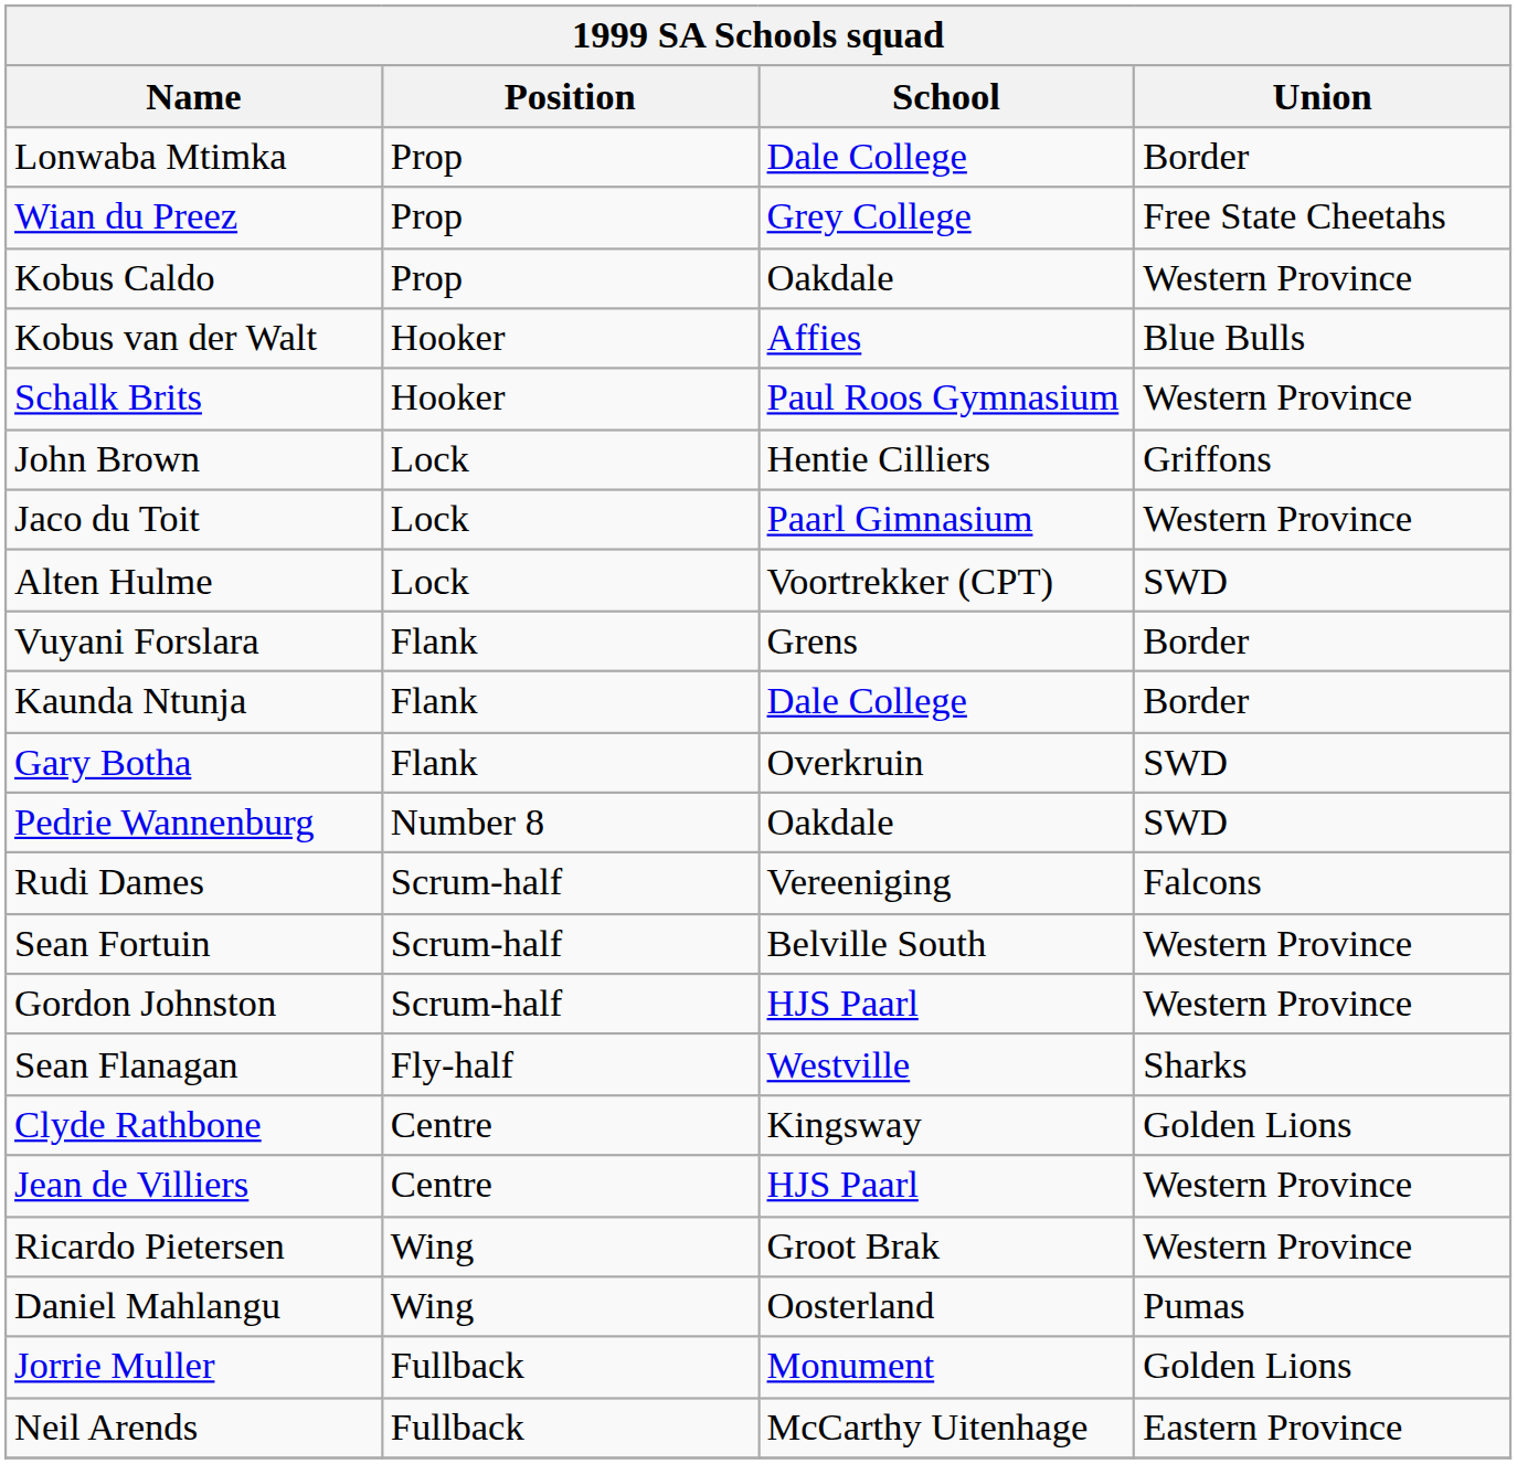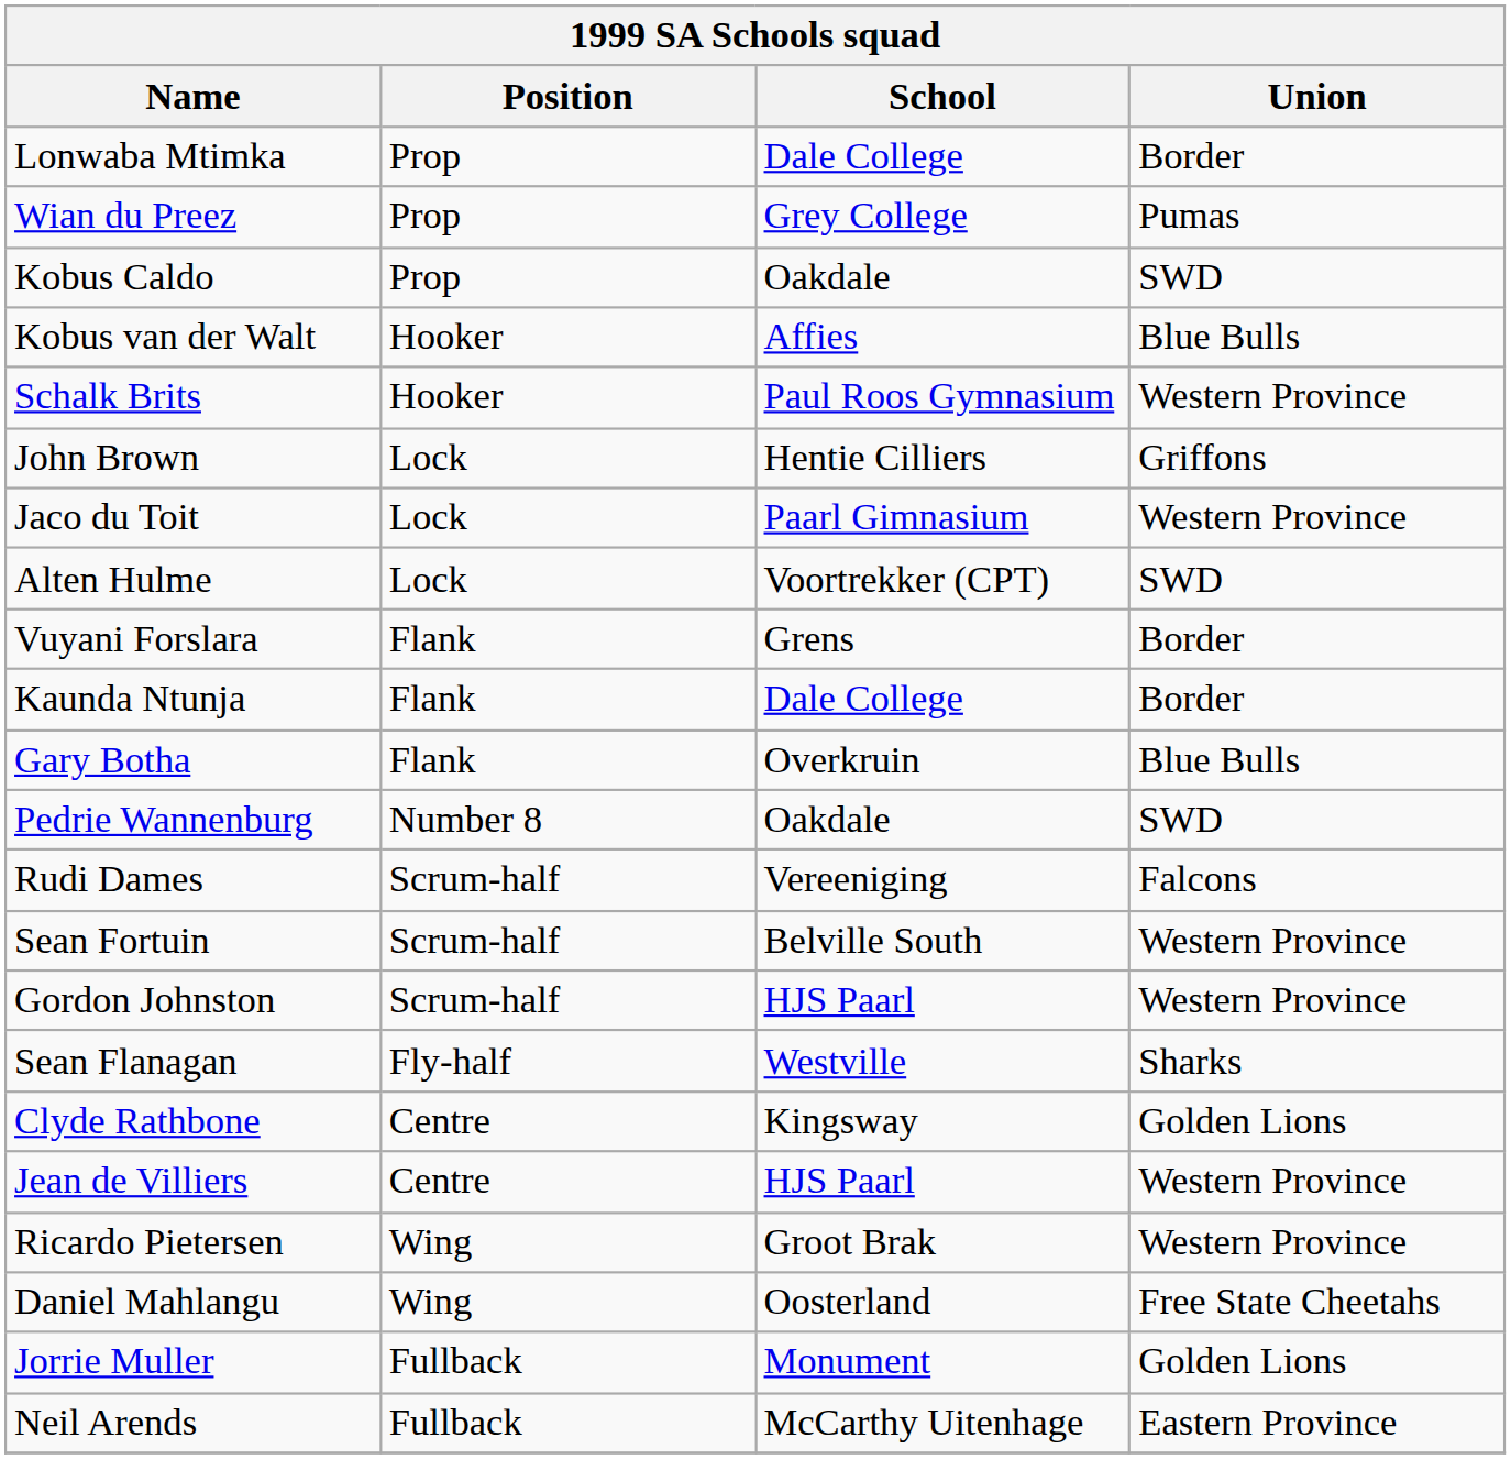Wian du Preez | Union: Free State Cheetahs -> Pumas
Kobus Caldo | Union: Western Province -> SWD
Gary Botha | Union: SWD -> Blue Bulls
Daniel Mahlangu | Union: Pumas -> Free State Cheetahs
